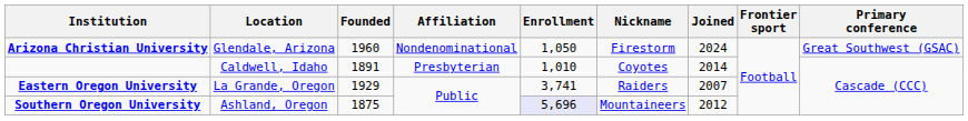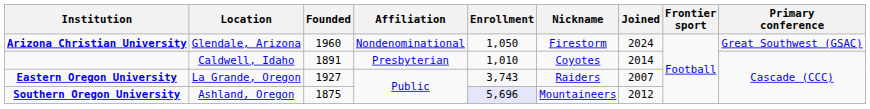Eastern Oregon University | Founded: 1929 -> 1927
Eastern Oregon University | Enrollment: 3,741 -> 3,743
